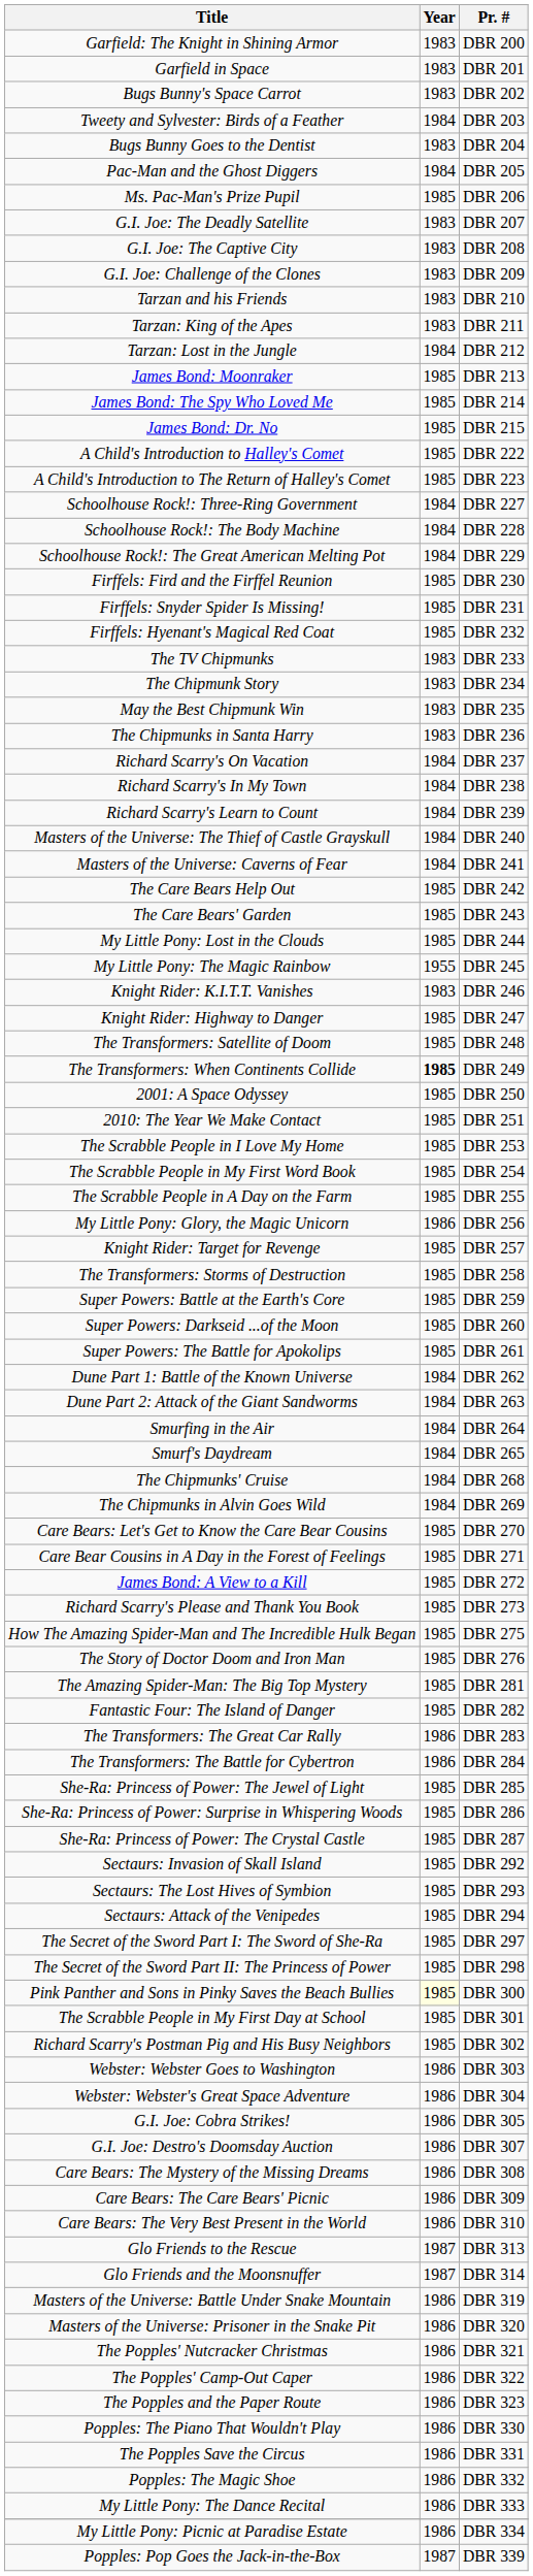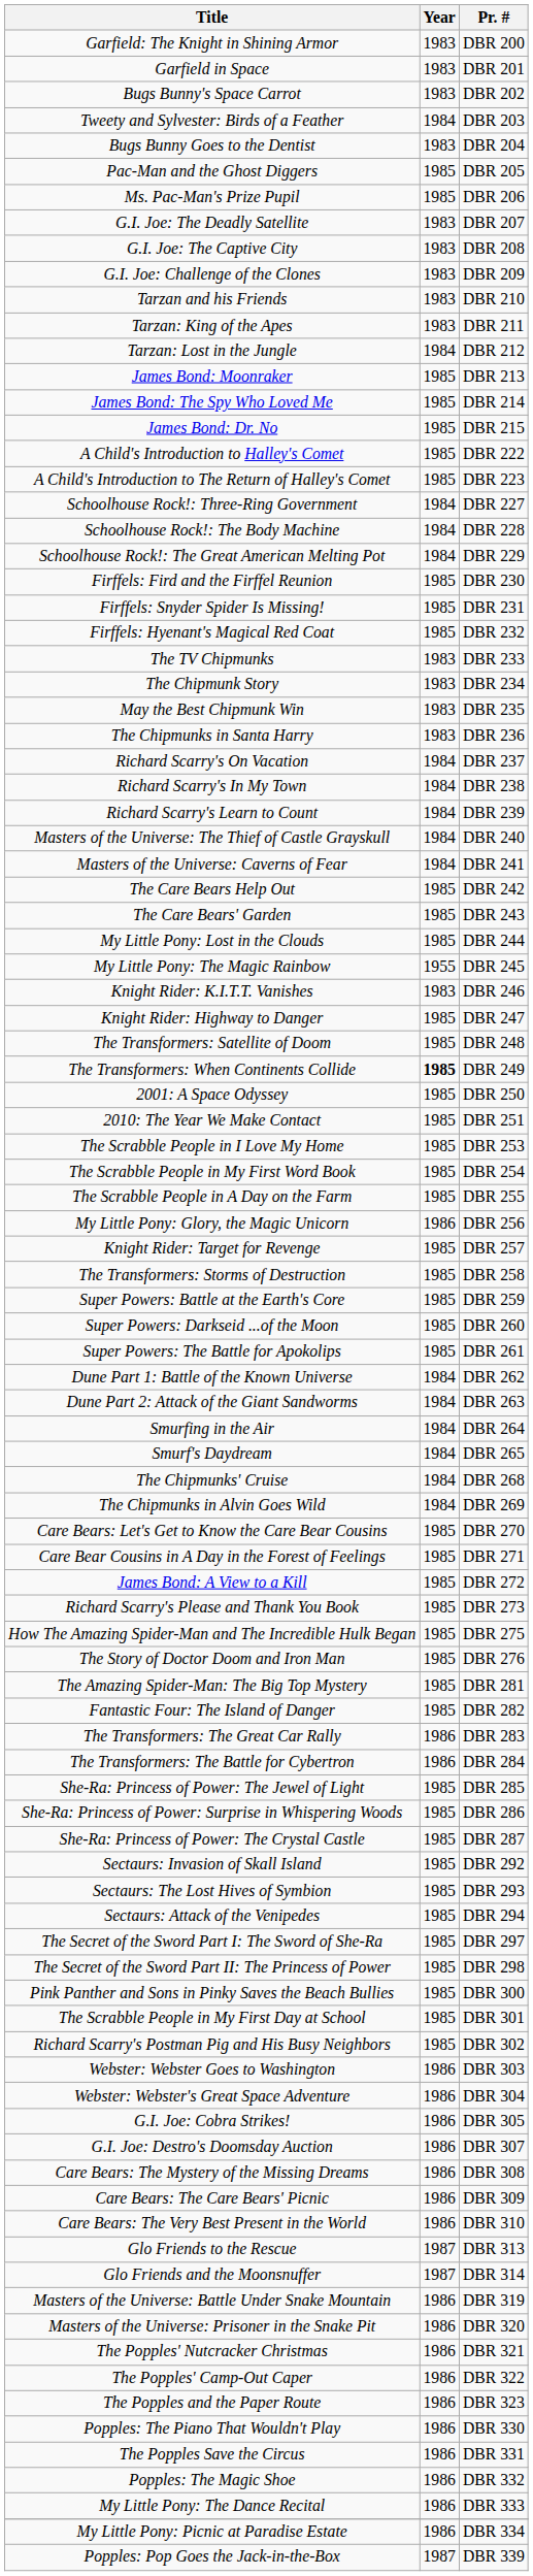Pac-Man and the Ghost Diggers | Year: 1984 -> 1985
Pink Panther and Sons in Pinky Saves the Beach Bullies | Year: lightyellow background -> no background
